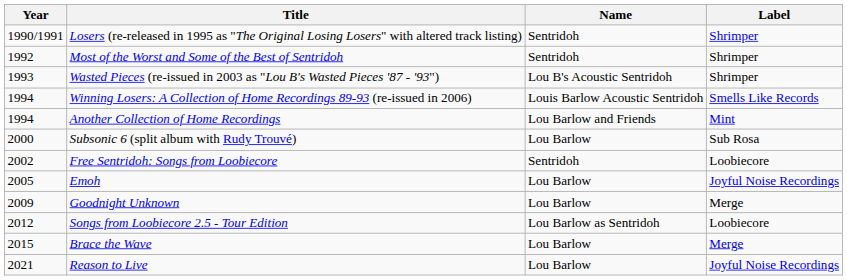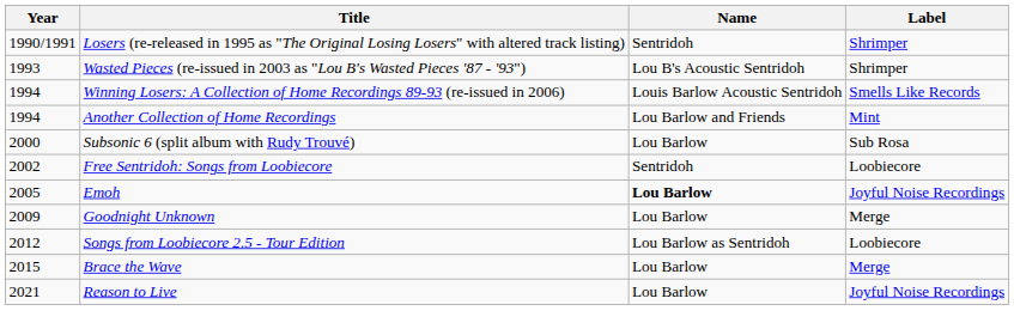- row: 1992 | Most of the Worst and Some of the Best of Sentridoh | Sentridoh | Shrimper
Emoh | Name: normal -> bold
